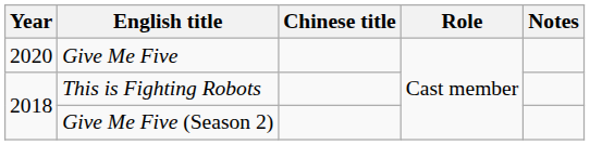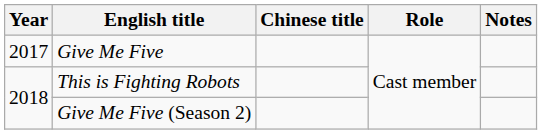Give Me Five | Year: 2020 -> 2017
